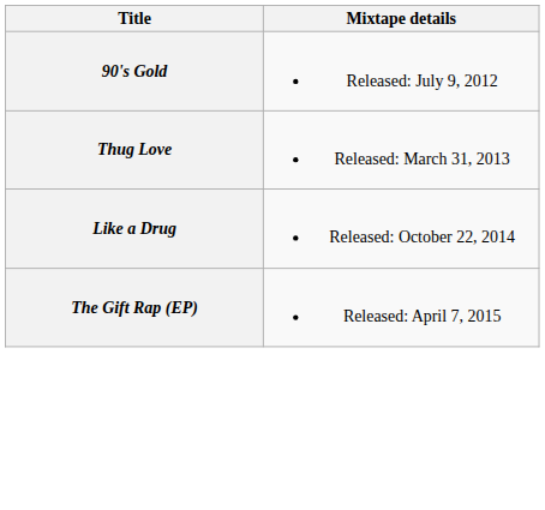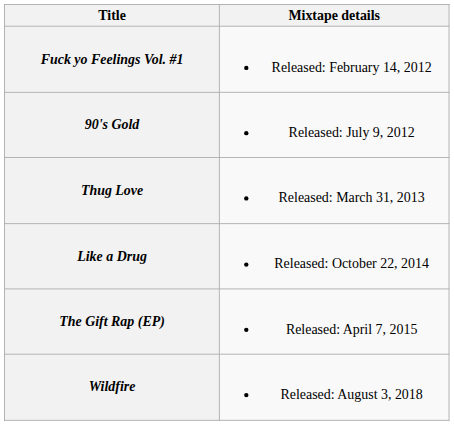+ row: Fuck yo Feelings Vol. #1 | Released: February 14, 2012
+ row: Wildfire | Released: August 3, 2018
